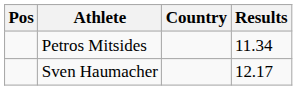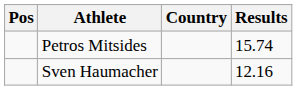Petros Mitsides | Results: 11.34 -> 15.74
Sven Haumacher | Results: 12.17 -> 12.16
